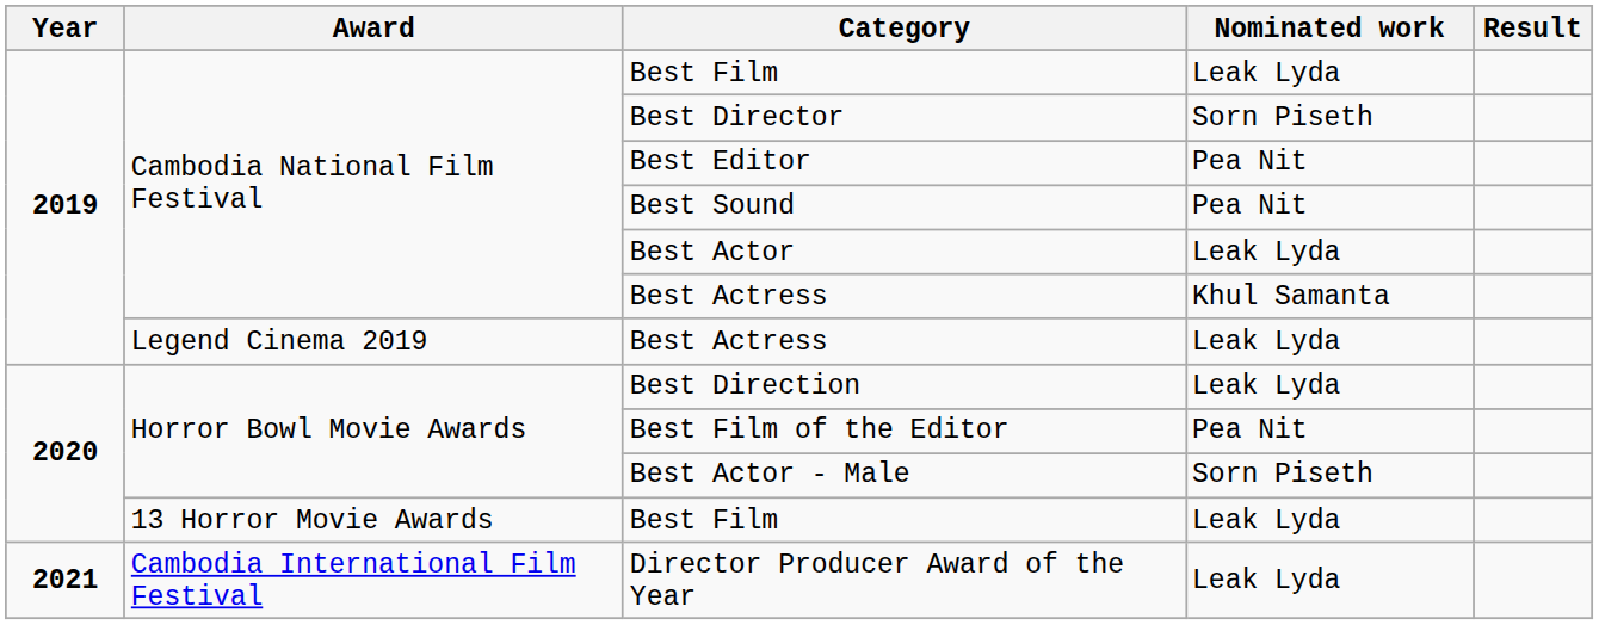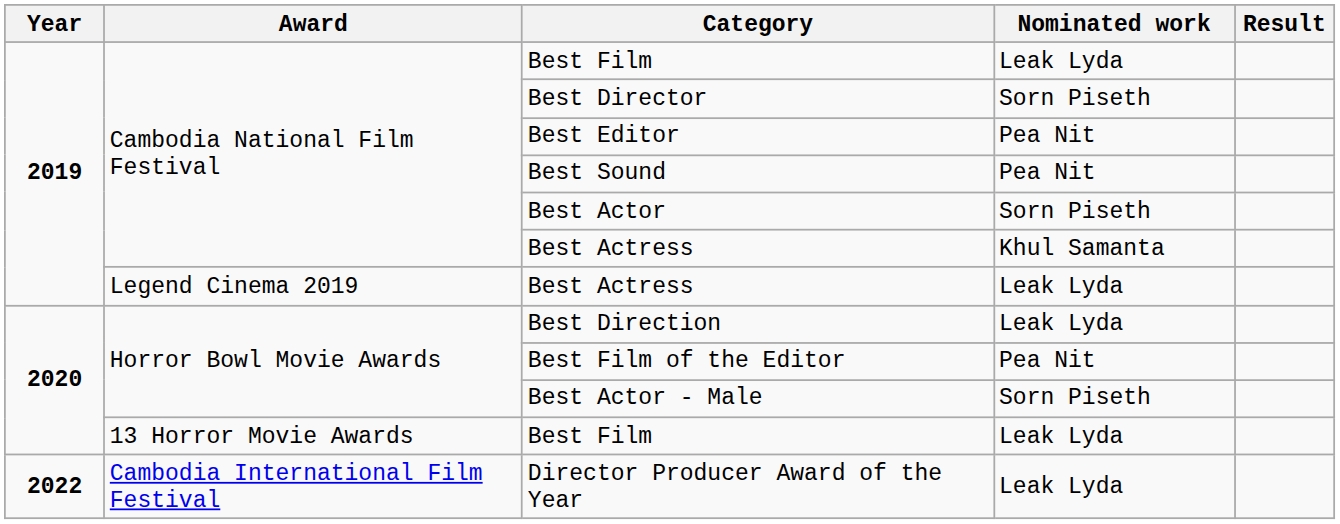Best Actor | Nominated work: Leak Lyda -> Sorn Piseth
Director Producer Award of the Year | Year: 2021 -> 2022
